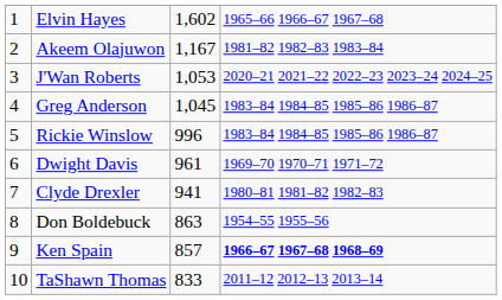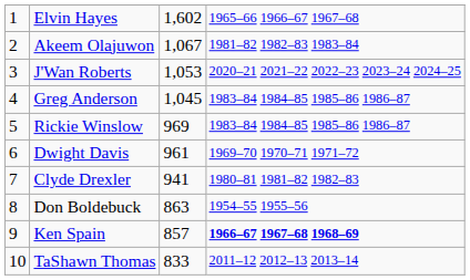Akeem Olajuwon | column 3: 1,167 -> 1,067
Rickie Winslow | column 3: 996 -> 969
